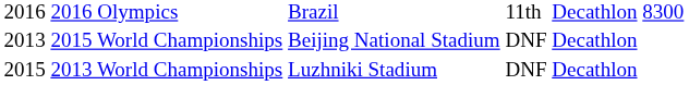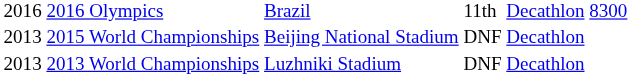2013 World Championships | column 1: 2015 -> 2013
